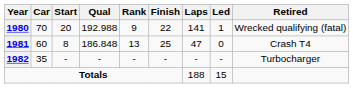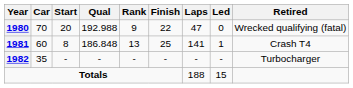1980 | Laps: 141 -> 47
1980 | Led: 1 -> 0
1981 | Laps: 47 -> 141
1981 | Led: 0 -> 1
